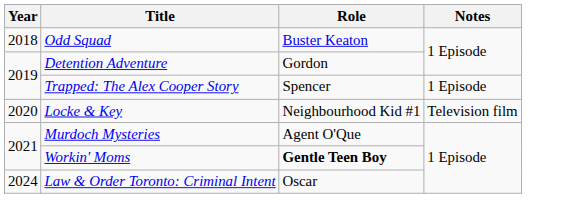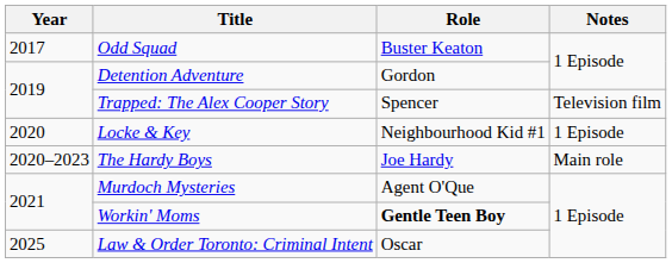Odd Squad | Year: 2018 -> 2017
Trapped: The Alex Cooper Story | Notes: 1 Episode -> Television film
Locke & Key | Notes: Television film -> 1 Episode
+ row: 2020–2023 | The Hardy Boys | Joe Hardy | Main role
Law & Order Toronto: Criminal Intent | Year: 2024 -> 2025
